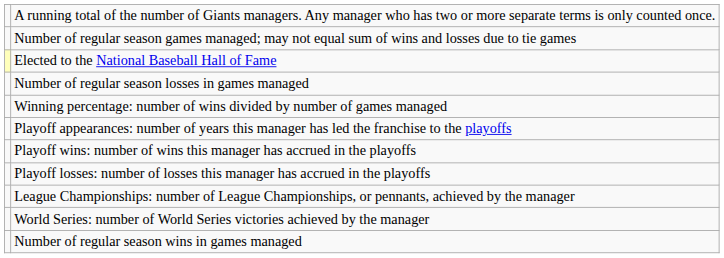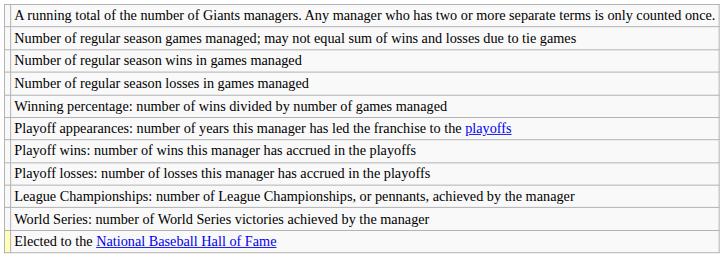rows swapped: Number of regular season wins in games managed <-> Elected to the National Baseball Hall of Fame
